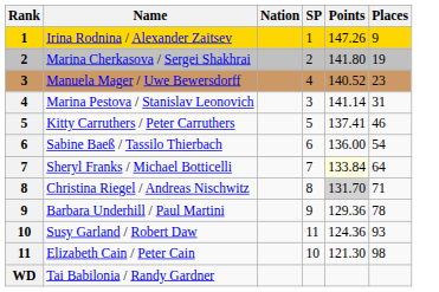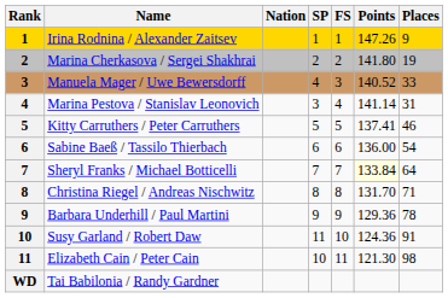+ column: FS | 1 | 2 | 3 | 4 | 5 | 6 | 7 | 8 | 9 | 10 | 11
Manuela Mager / Uwe Bewersdorff | Places: 23 -> 33
Christina Riegel / Andreas Nischwitz | Points: lightgrey background -> no background
Susy Garland / Robert Daw | Places: 93 -> 91
